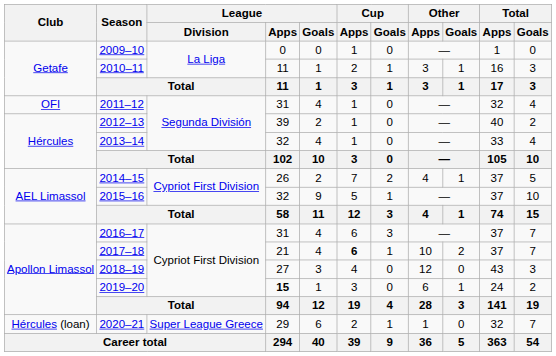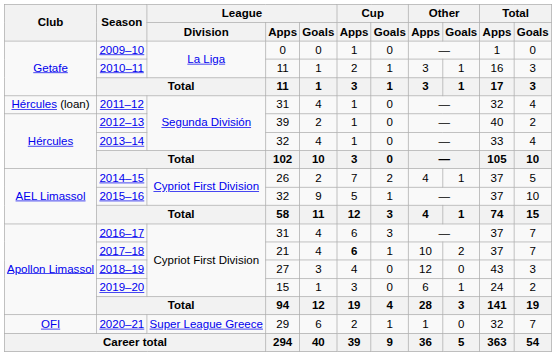2011–12 | Club: OFI -> Hércules (loan)
2019–20 | League / Apps: bold -> normal
2020–21 | Club: Hércules (loan) -> OFI
